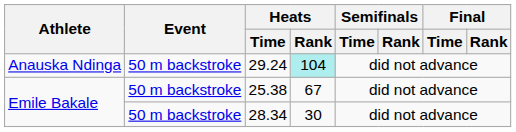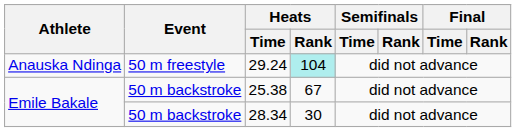29.24 | Event: 50 m backstroke -> 50 m freestyle
